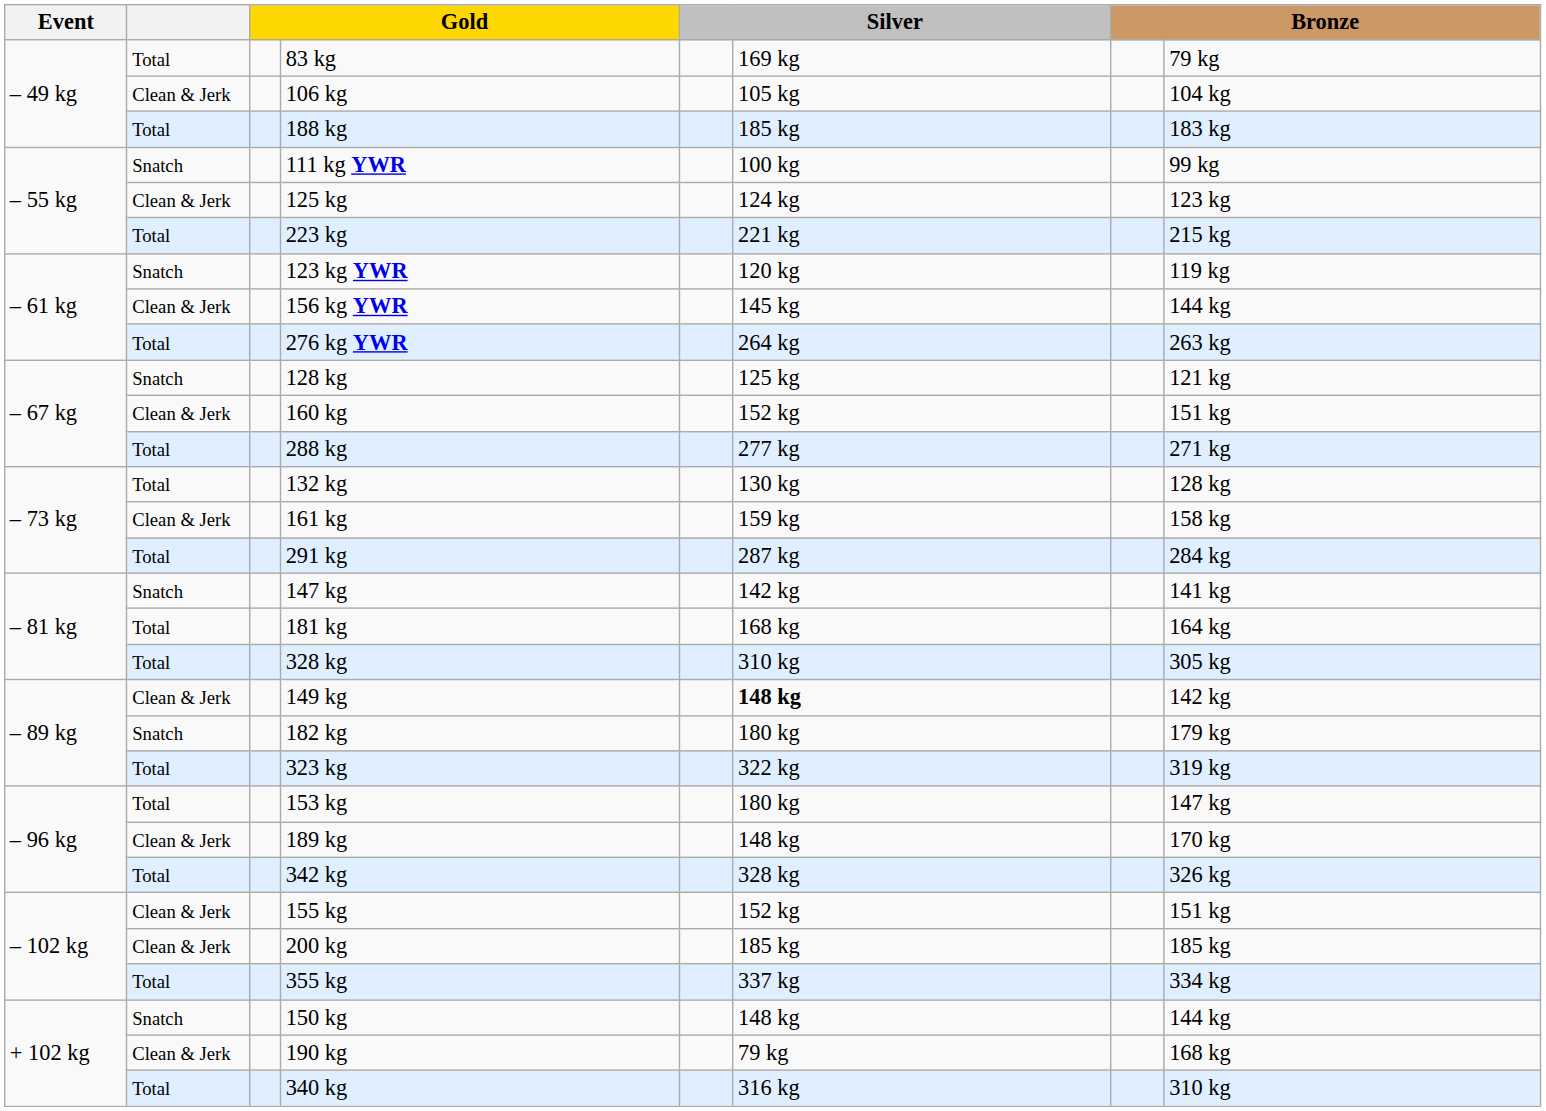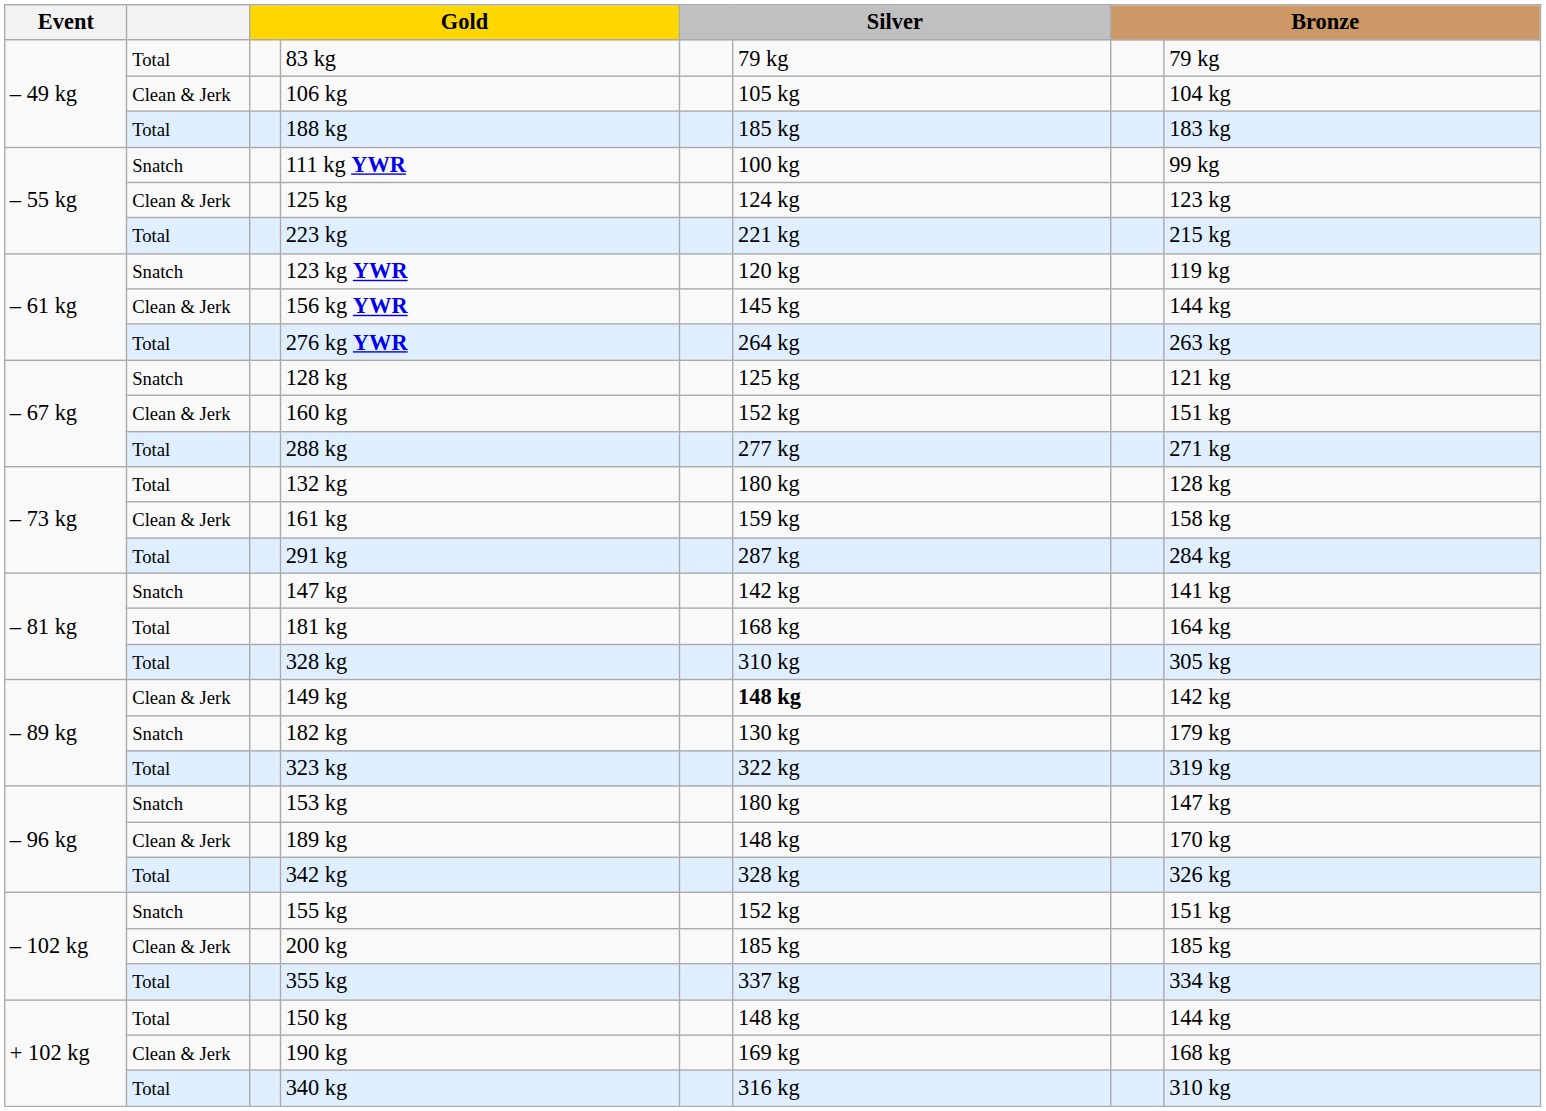83 kg | column 6: 169 kg -> 79 kg
132 kg | column 6: 130 kg -> 180 kg
182 kg | column 6: 180 kg -> 130 kg
153 kg | column 2: Total -> Snatch
155 kg | column 2: Clean & Jerk -> Snatch
150 kg | column 2: Snatch -> Total
190 kg | column 6: 79 kg -> 169 kg
